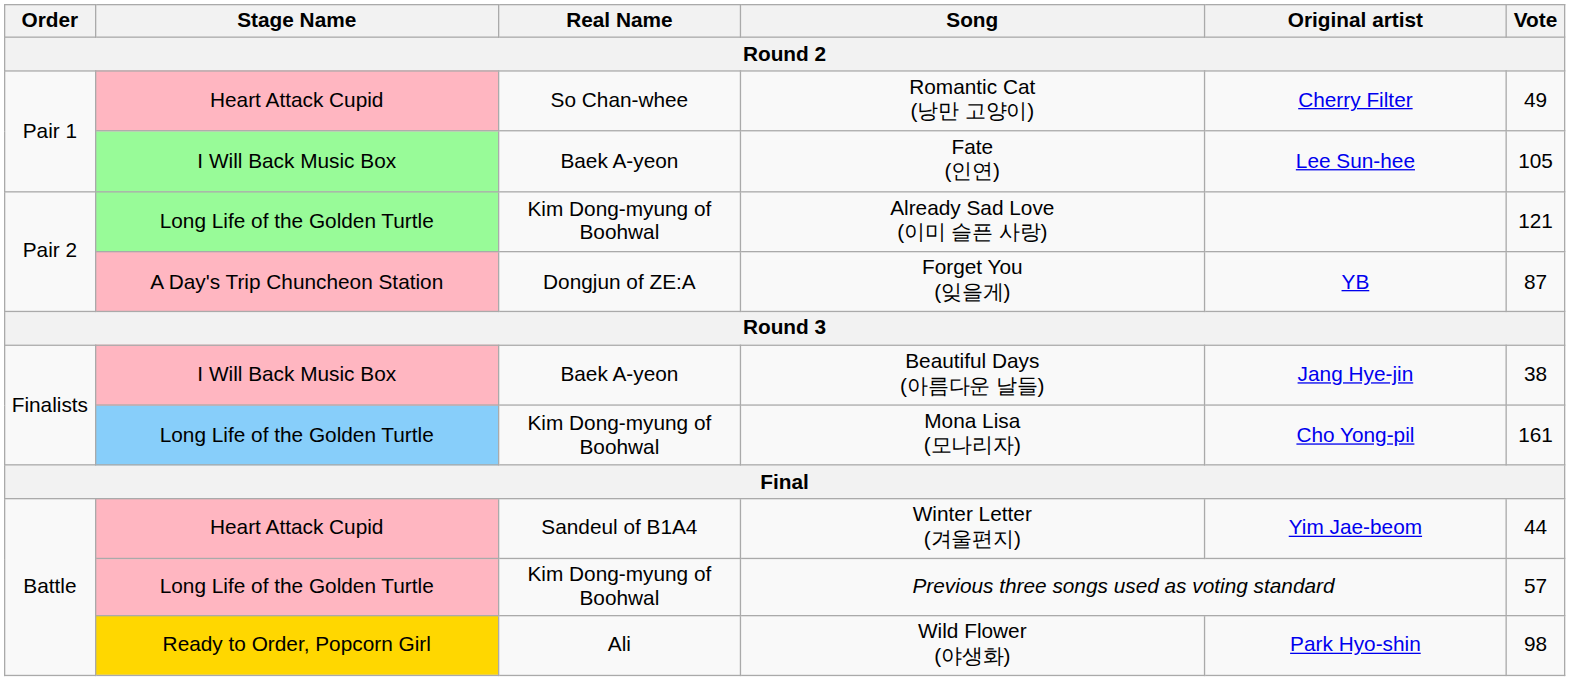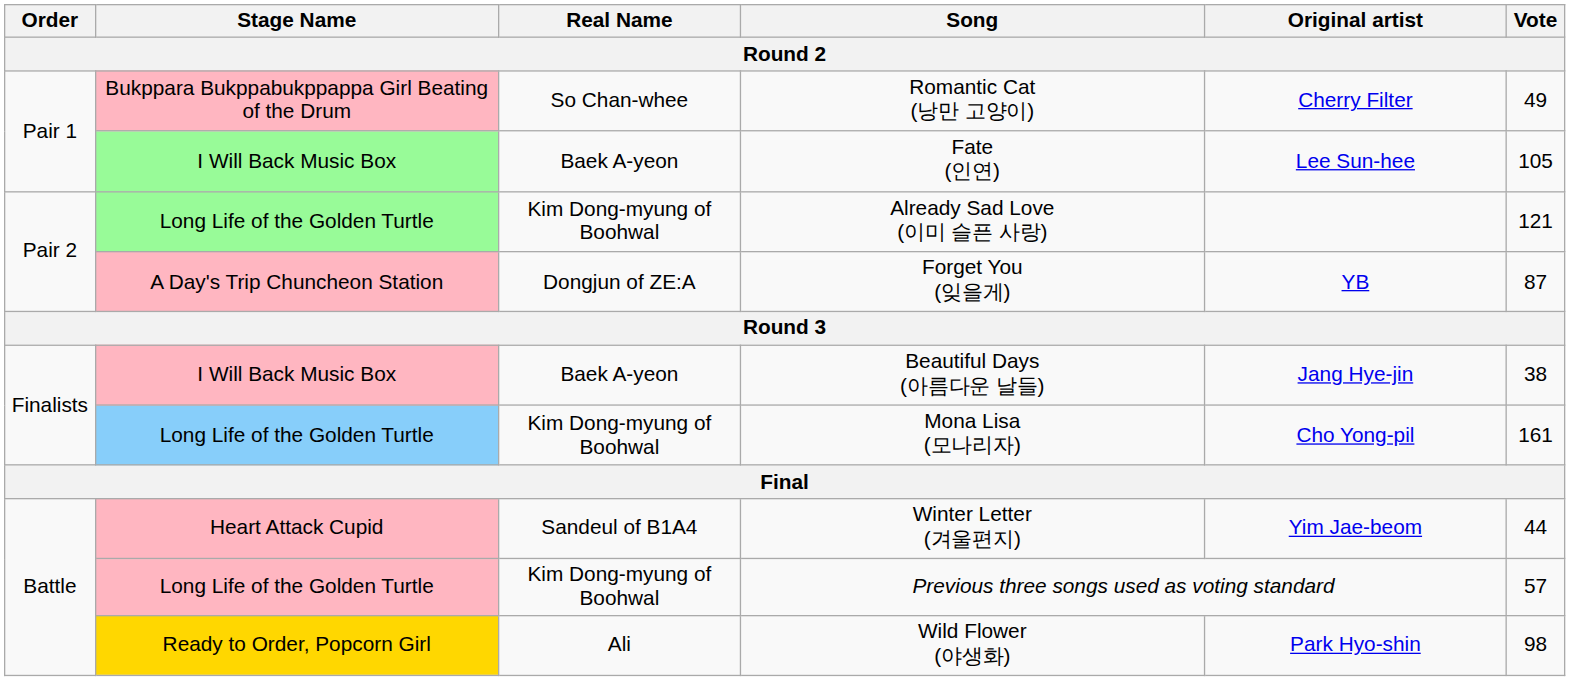Romantic Cat (낭만 고양이) | Stage Name: Heart Attack Cupid -> Bukppara Bukppabukppappa Girl Beating of the Drum
